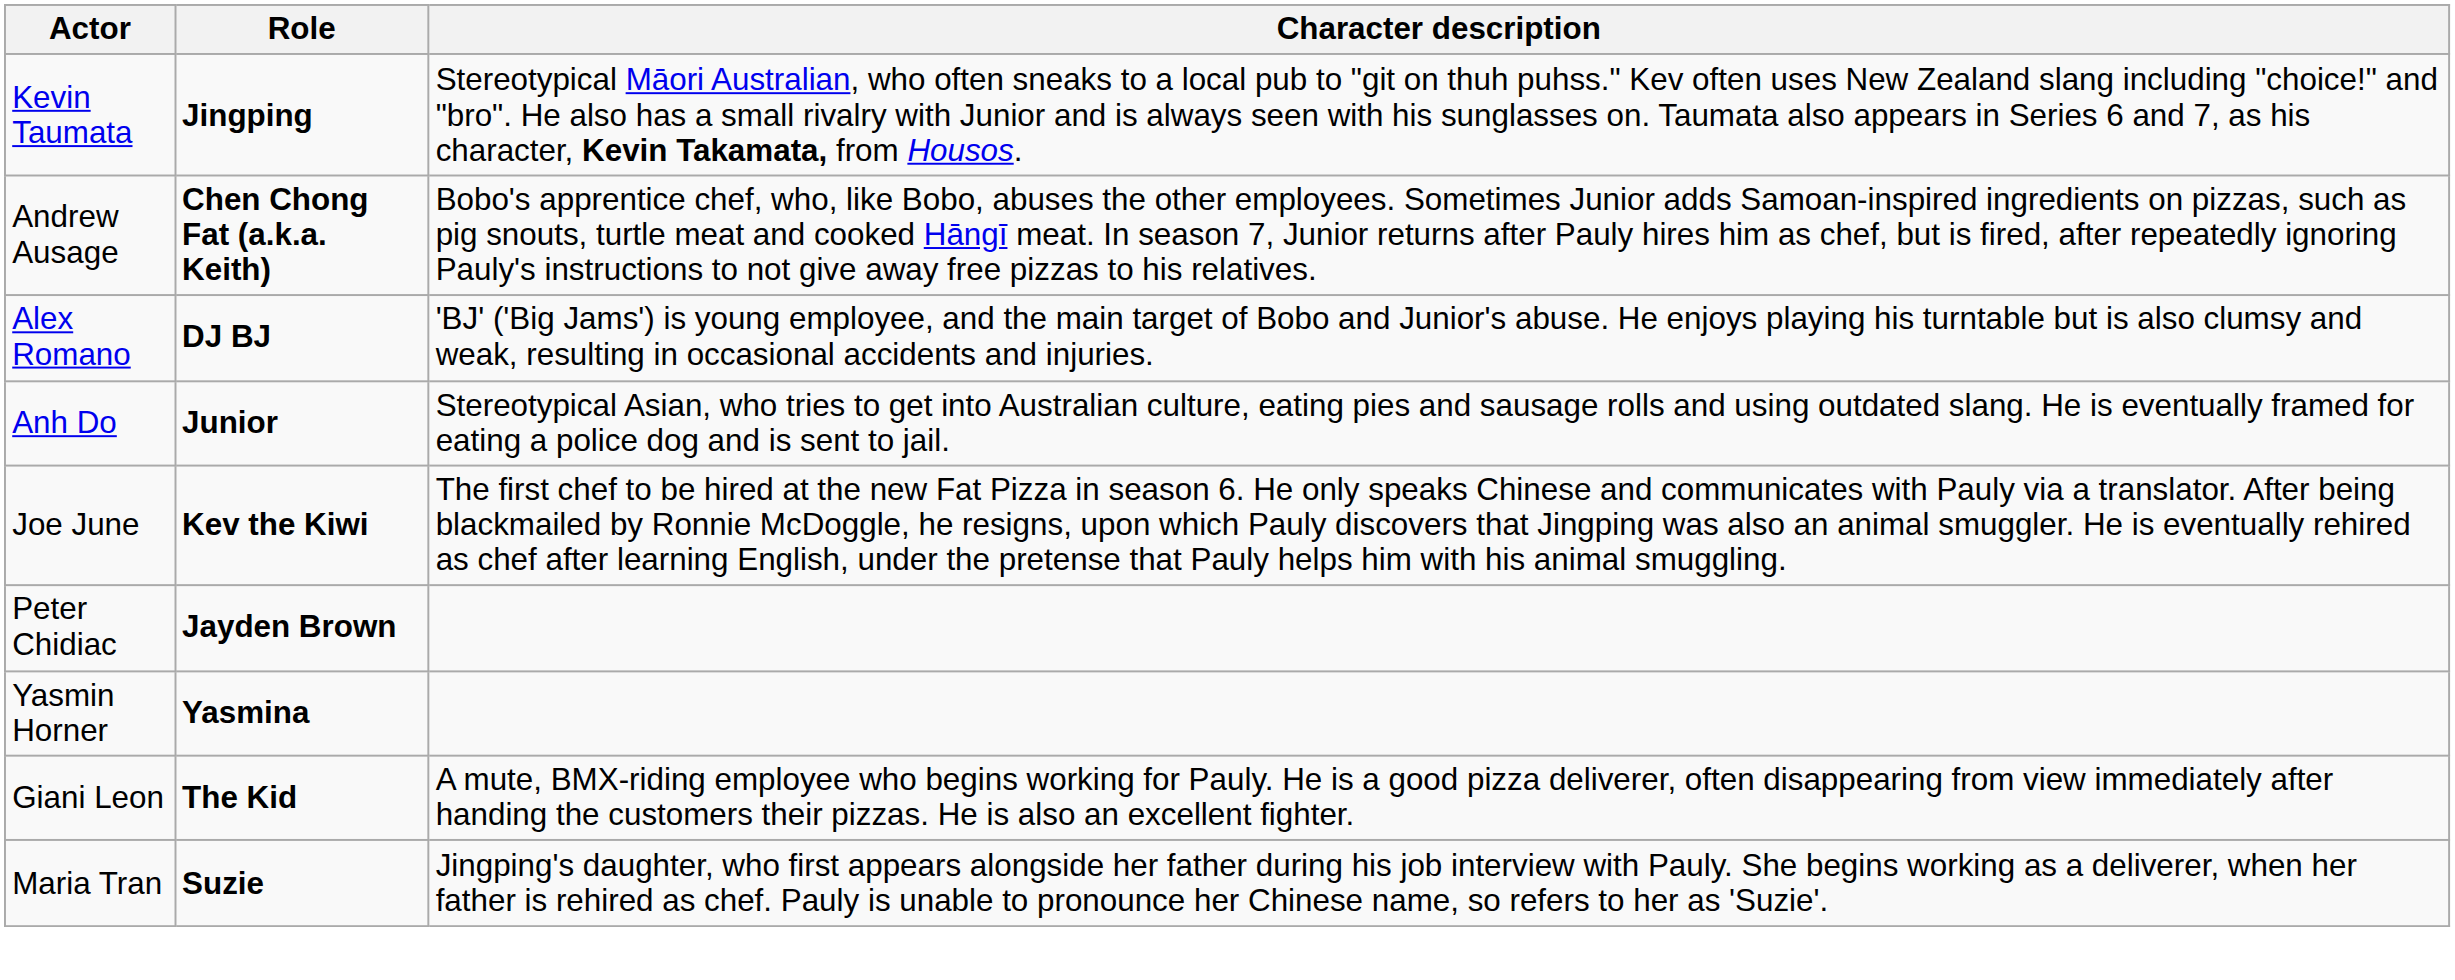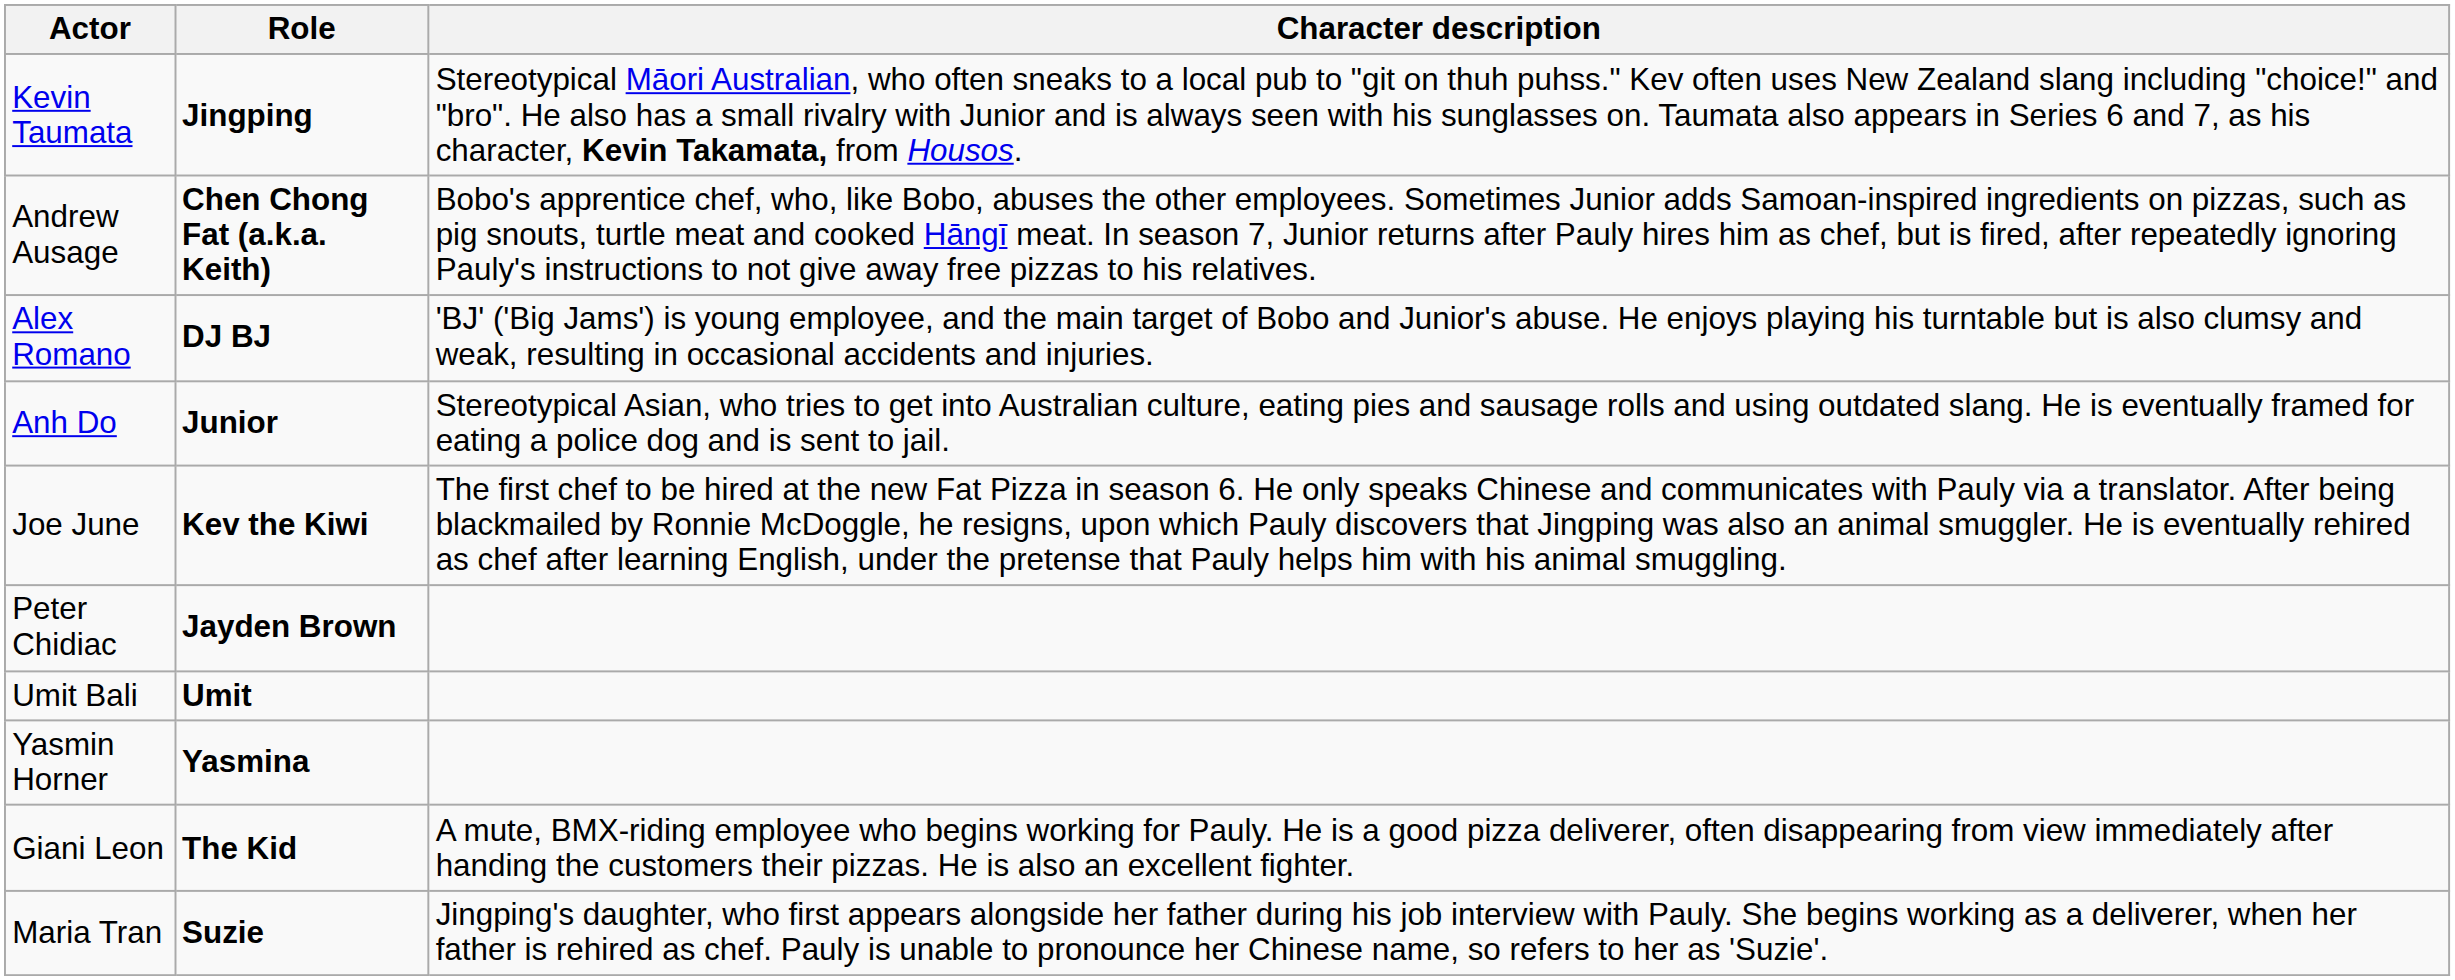+ row: Umit Bali | Umit
